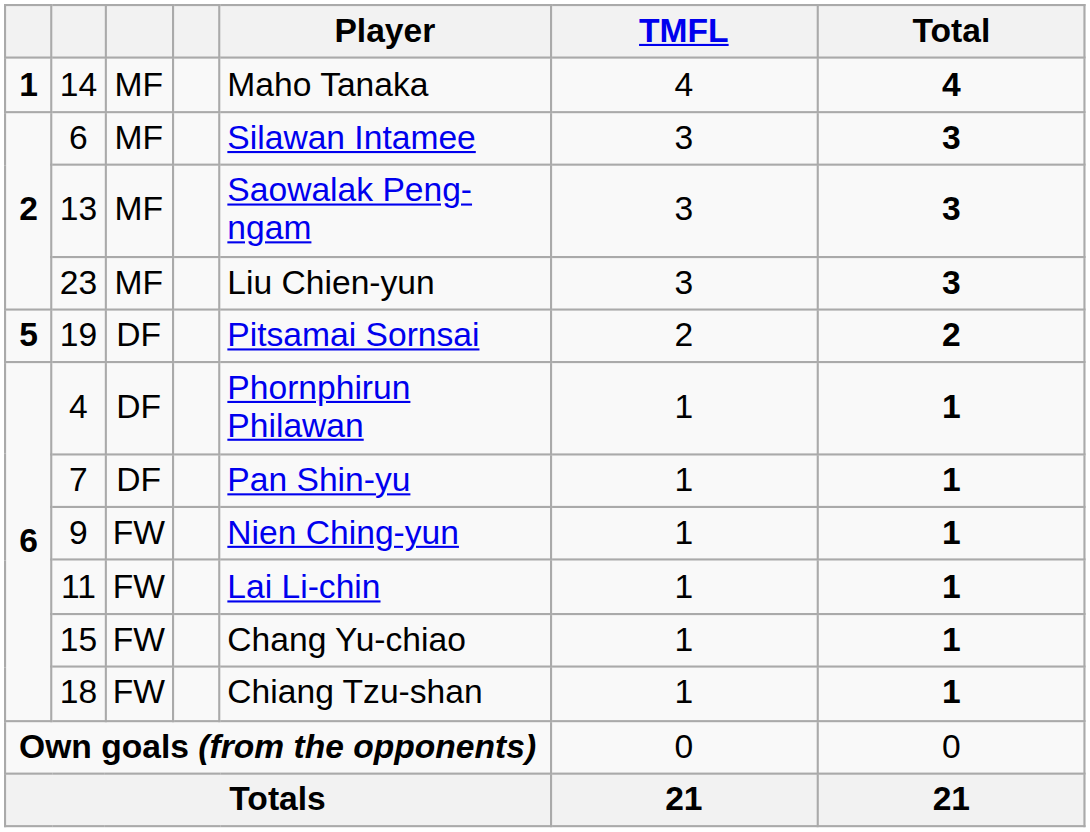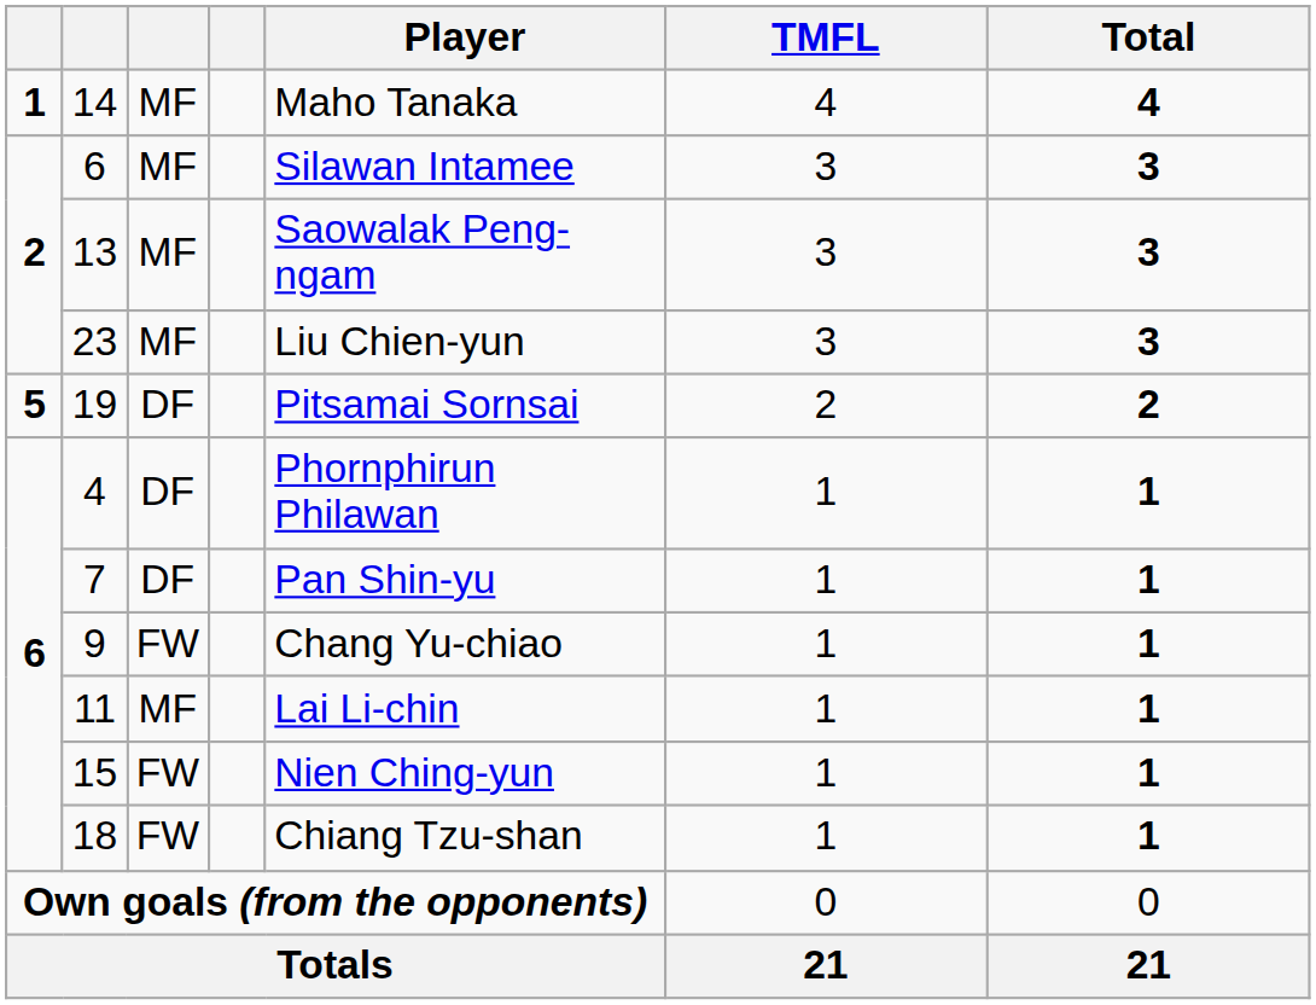9 | Player: Nien Ching-yun -> Chang Yu-chiao
11 | column 3: FW -> MF
15 | Player: Chang Yu-chiao -> Nien Ching-yun
